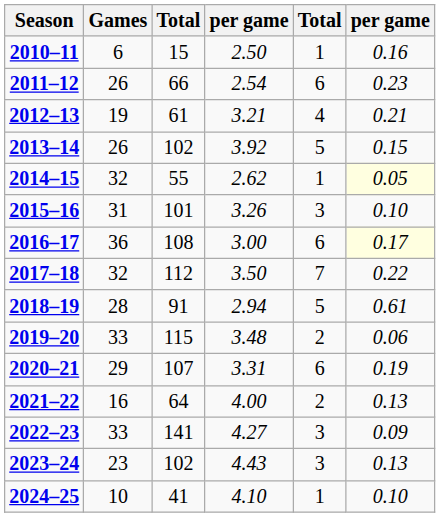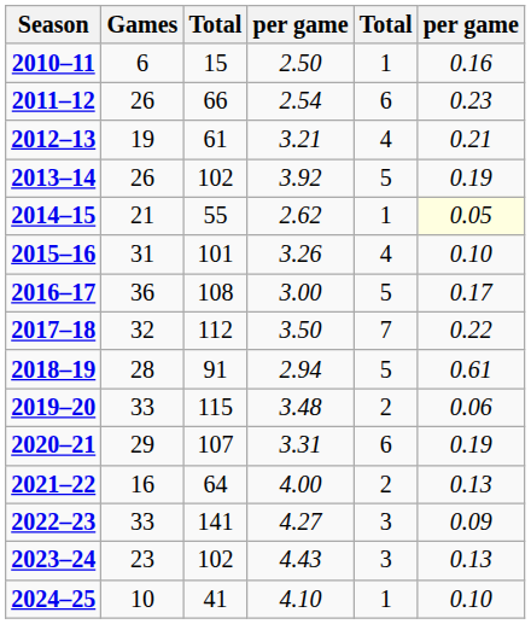2013–14 | column 6: 0.15 -> 0.19
2014–15 | Games: 32 -> 21
2015–16 | column 5: 3 -> 4
2016–17 | column 5: 6 -> 5
2016–17 | column 6: lightyellow background -> no background
